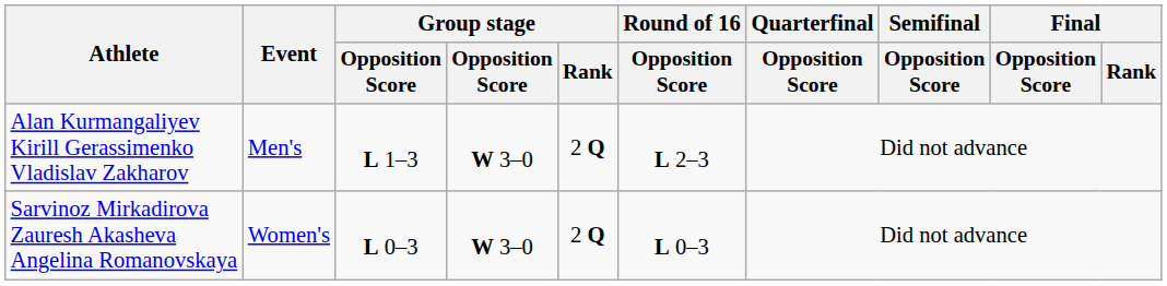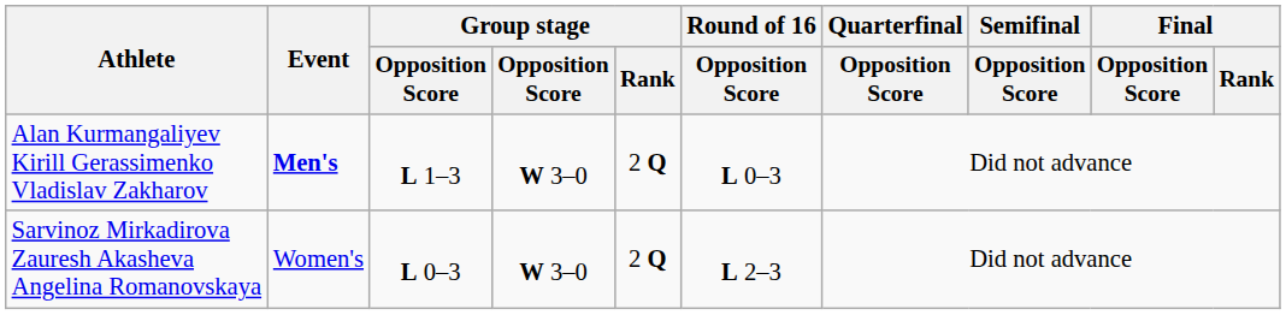Alan Kurmangaliyev Kirill Gerassimenko Vladislav Zakharov | Event: normal -> bold
Alan Kurmangaliyev Kirill Gerassimenko Vladislav Zakharov | Round of 16 / Opposition Score: L 2–3 -> L 0–3
Sarvinoz Mirkadirova Zauresh Akasheva Angelina Romanovskaya | Round of 16 / Opposition Score: L 0–3 -> L 2–3
